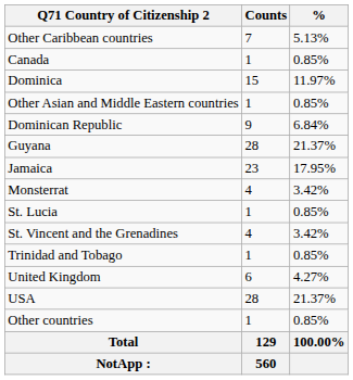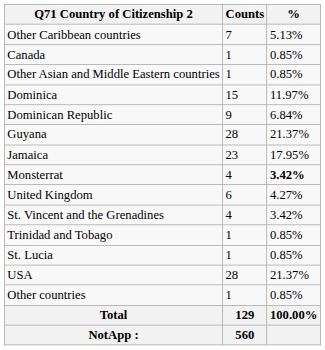rows swapped: Other Asian and Middle Eastern countries <-> Dominica
Monsterrat | %: normal -> bold
rows swapped: St. Lucia <-> United Kingdom
